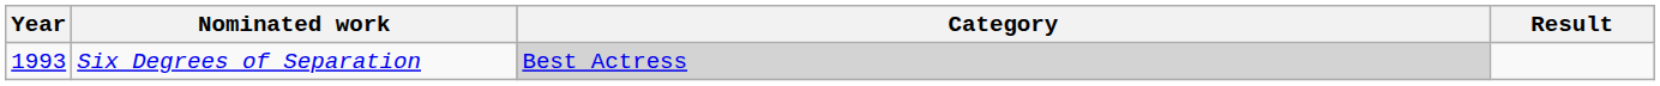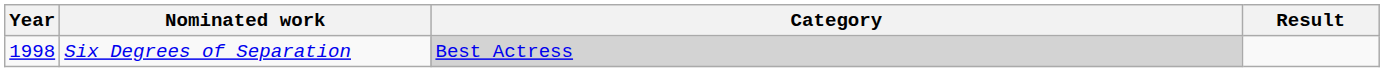Six Degrees of Separation | Year: 1993 -> 1998
